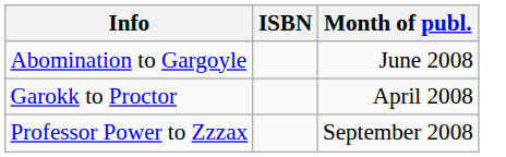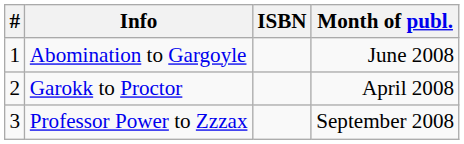+ column: # | 1 | 2 | 3
